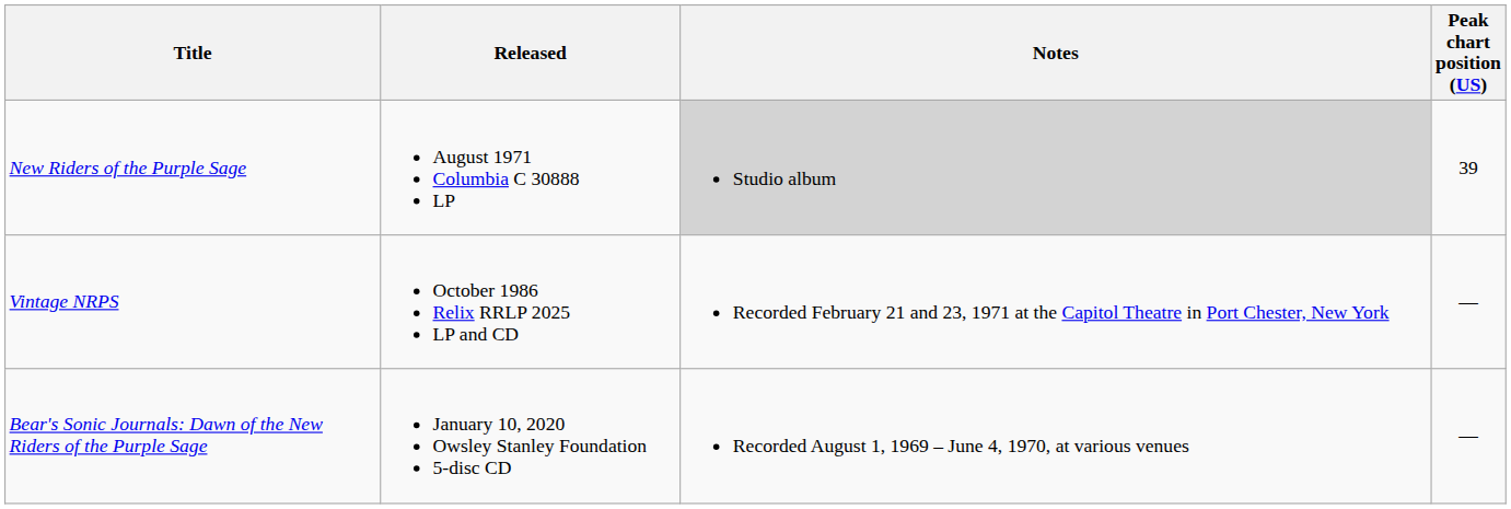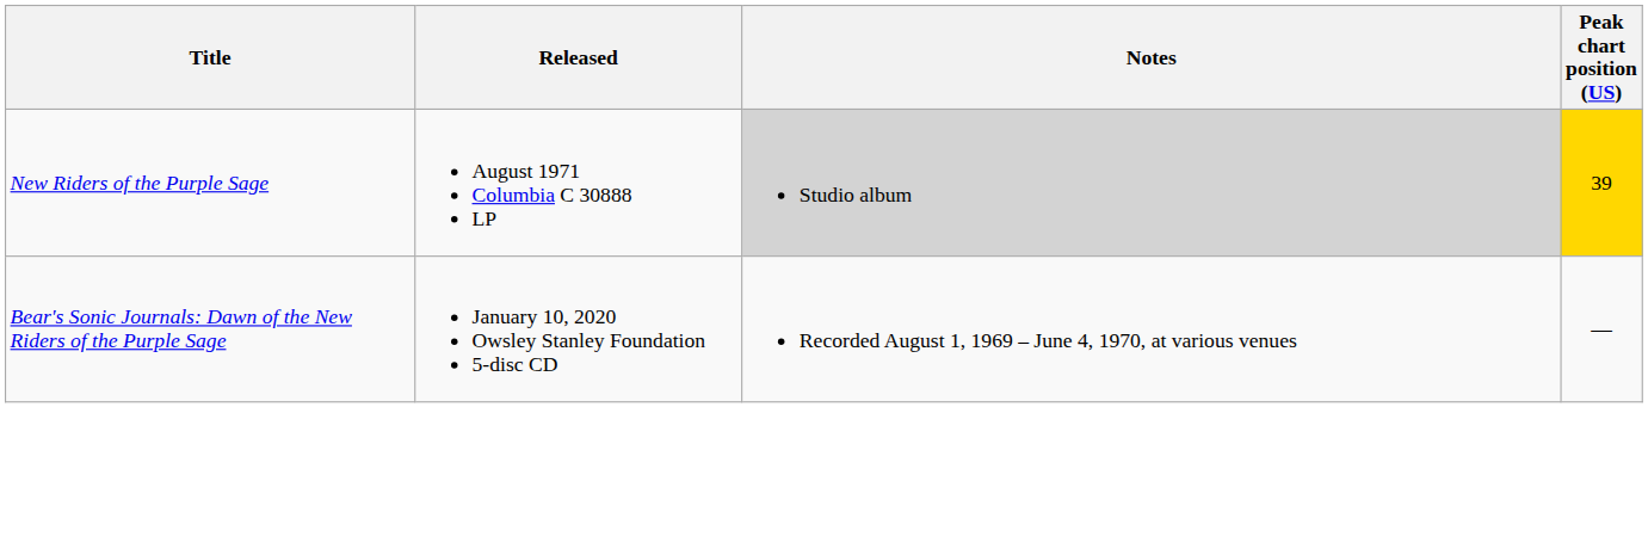New Riders of the Purple Sage | Peak chart position (US): no background -> gold background
- row: Vintage NRPS | October 1986 Relix RRLP 2025 LP and CD | Recorded February 21 and 23, 1971 at the Capitol Theatre in Port Chester, New York | —
